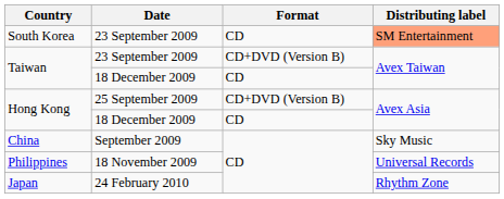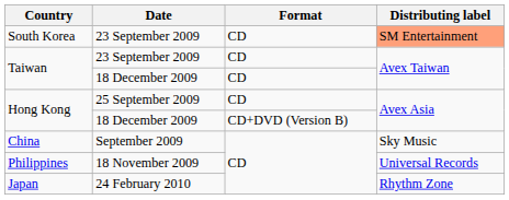Taiwan / 23 September 2009 | Format: CD+DVD (Version B) -> CD
Hong Kong / 25 September 2009 | Format: CD+DVD (Version B) -> CD
Hong Kong / 18 December 2009 | Format: CD -> CD+DVD (Version B)
